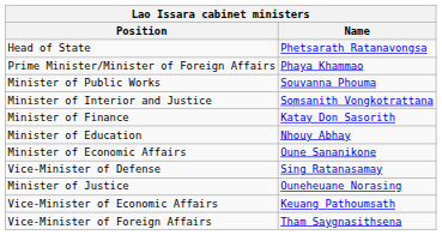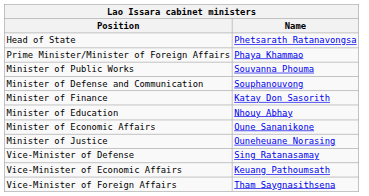+ row: Minister of Defense and Communication | Souphanouvong
- row: Minister of Interior and Justice | Somsanith Vongkotrattana
rows swapped: Minister of Justice <-> Vice-Minister of Defense
